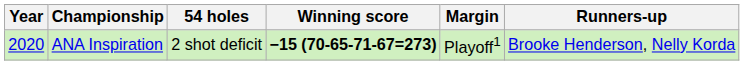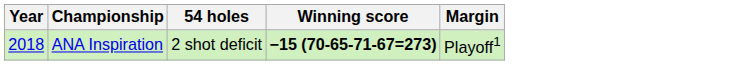- column: Runners-up | Brooke Henderson, Nelly Korda
ANA Inspiration | Year: 2020 -> 2018
